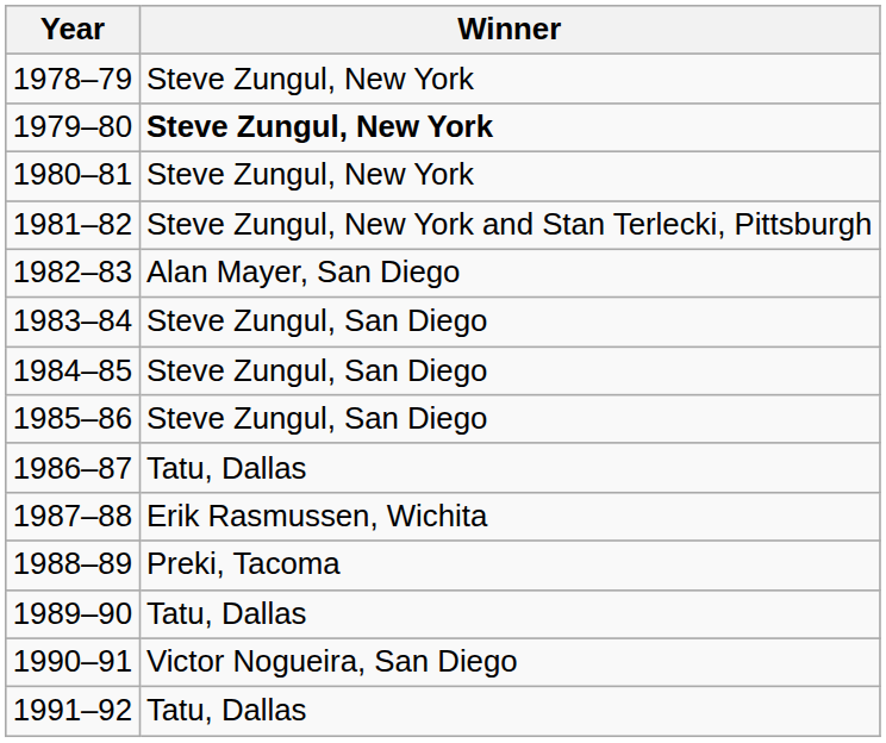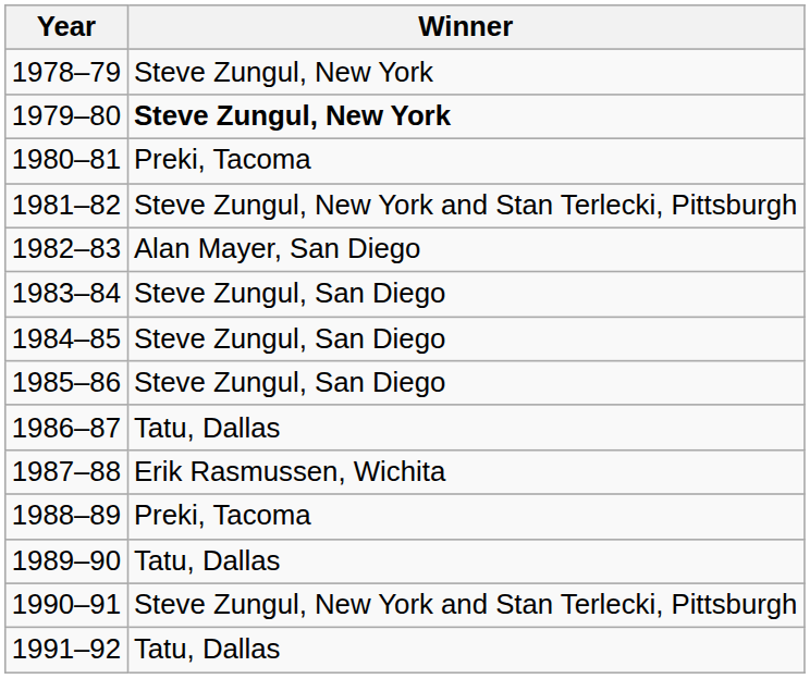1980–81 | Winner: Steve Zungul, New York -> Preki, Tacoma
1990–91 | Winner: Victor Nogueira, San Diego -> Steve Zungul, New York and Stan Terlecki, Pittsburgh
